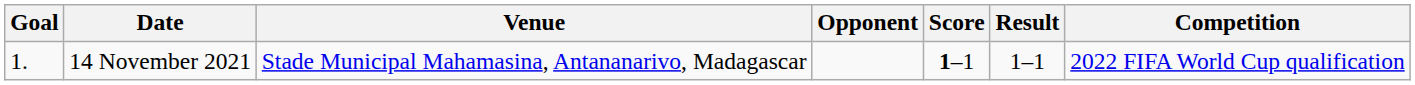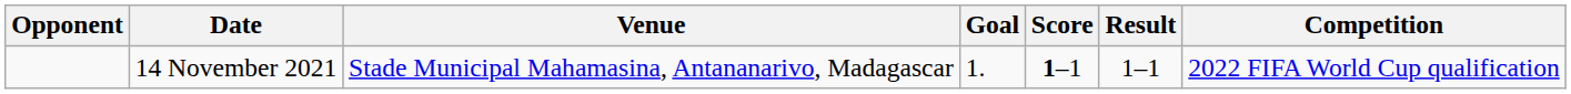columns swapped: Goal <-> Opponent
